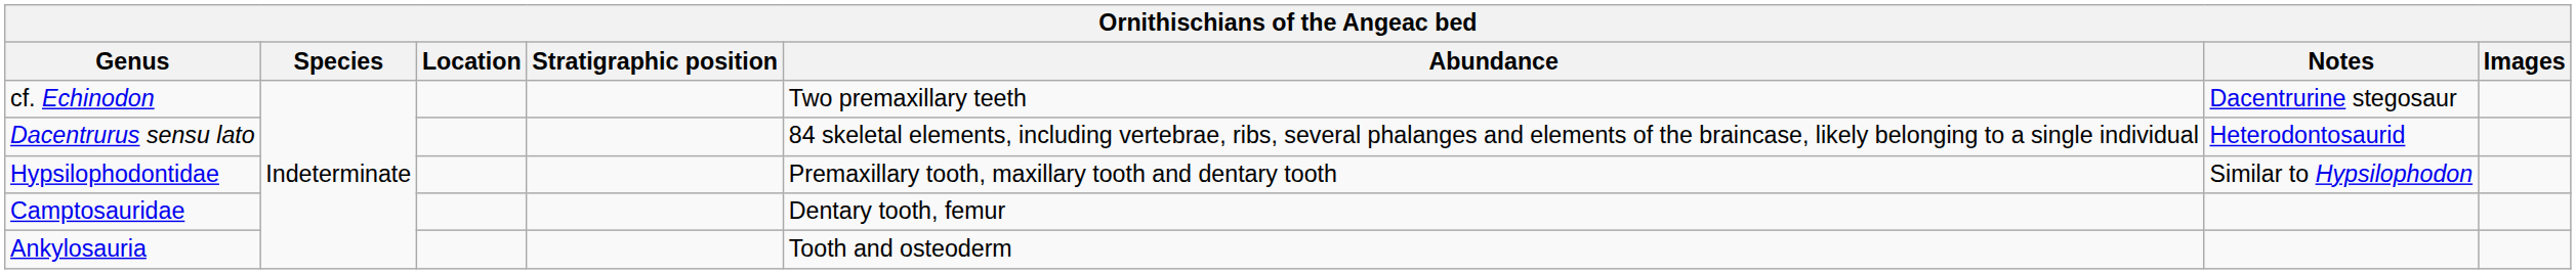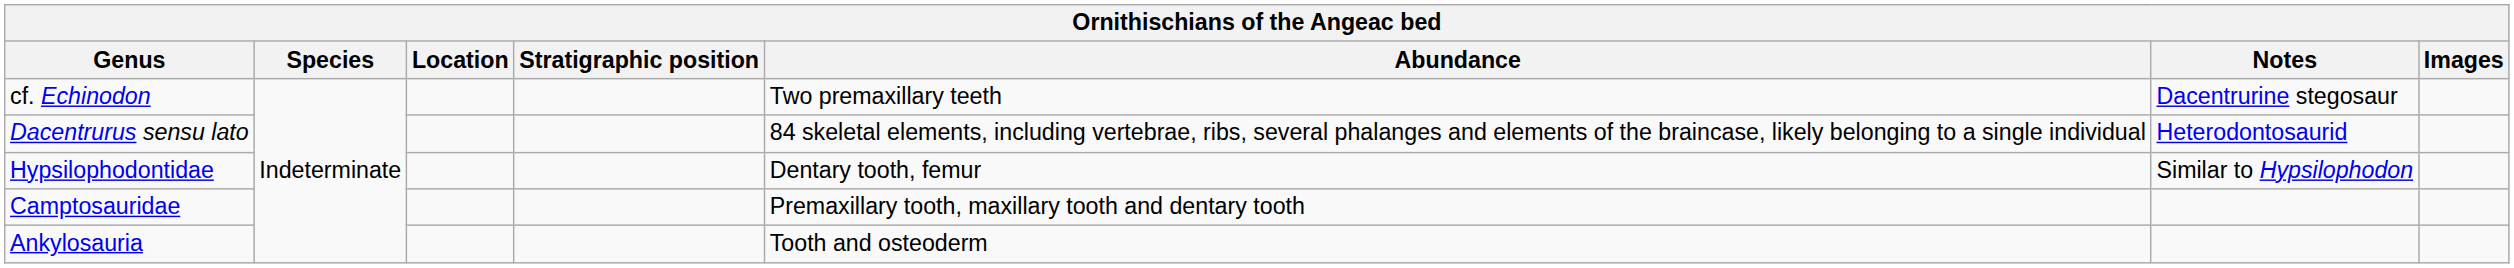Hypsilophodontidae | Abundance: Premaxillary tooth, maxillary tooth and dentary tooth -> Dentary tooth, femur
Camptosauridae | Abundance: Dentary tooth, femur -> Premaxillary tooth, maxillary tooth and dentary tooth
